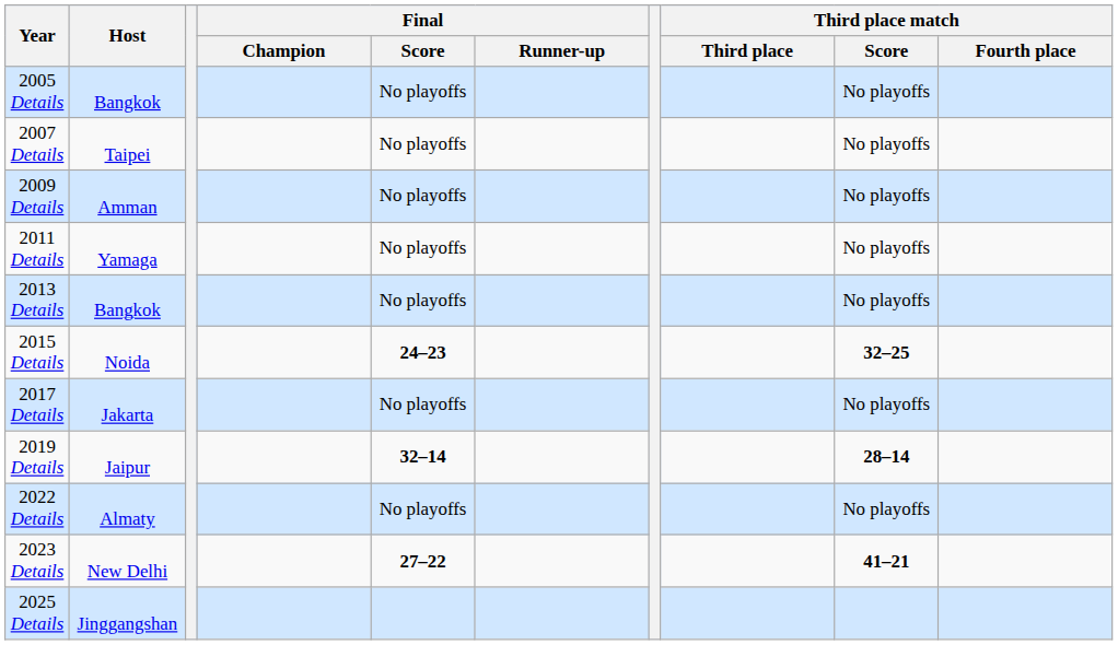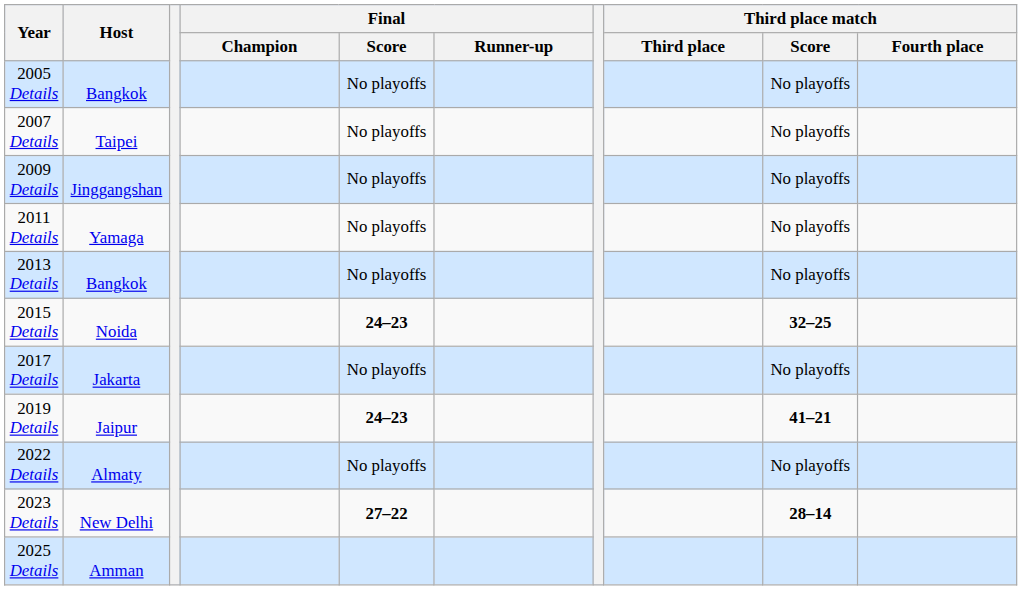2009 Details | Host: Amman -> Jinggangshan
2019 Details | Final / Score: 32–14 -> 24–23
2019 Details | Third place match / Score: 28–14 -> 41–21
2023 Details | Third place match / Score: 41–21 -> 28–14
2025 Details | Host: Jinggangshan -> Amman
